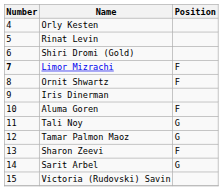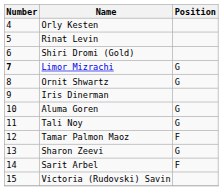Limor Mizrachi | Position: F -> G
Ornit Shwartz | Position: F -> G
Aluma Goren | Position: F -> G
Tamar Palmon Maoz | Position: G -> F
Sharon Zeevi | Position: F -> G
Sarit Arbel | Position: G -> F
